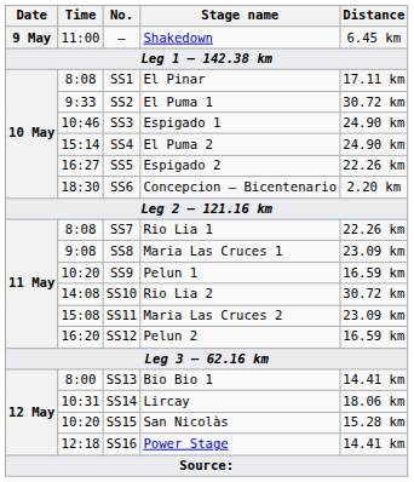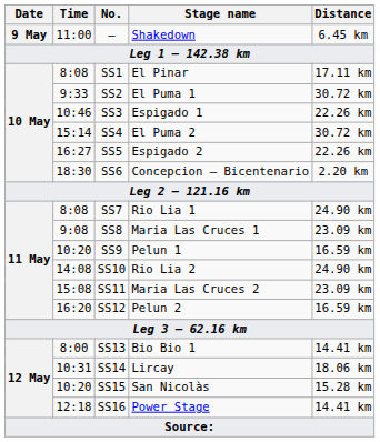SS3 | Distance: 24.90 km -> 22.26 km
SS4 | Distance: 24.90 km -> 30.72 km
SS7 | Distance: 22.26 km -> 24.90 km
SS10 | Distance: 30.72 km -> 24.90 km
